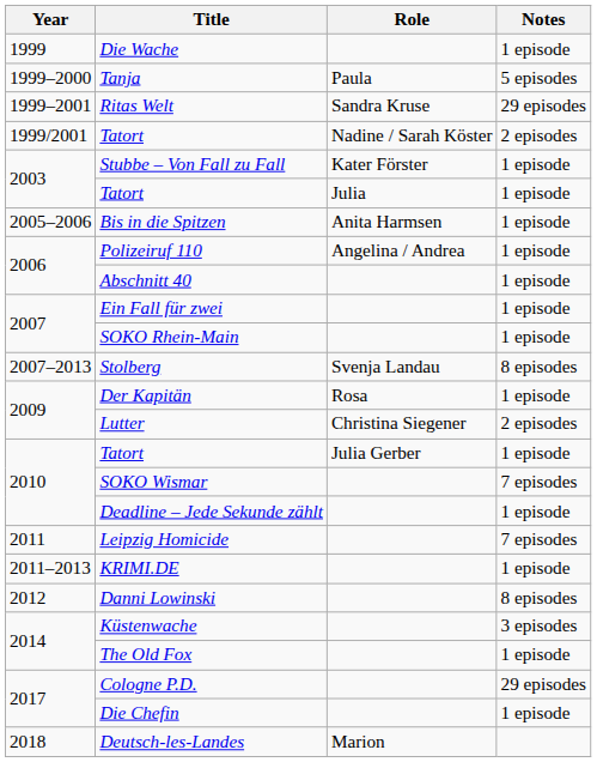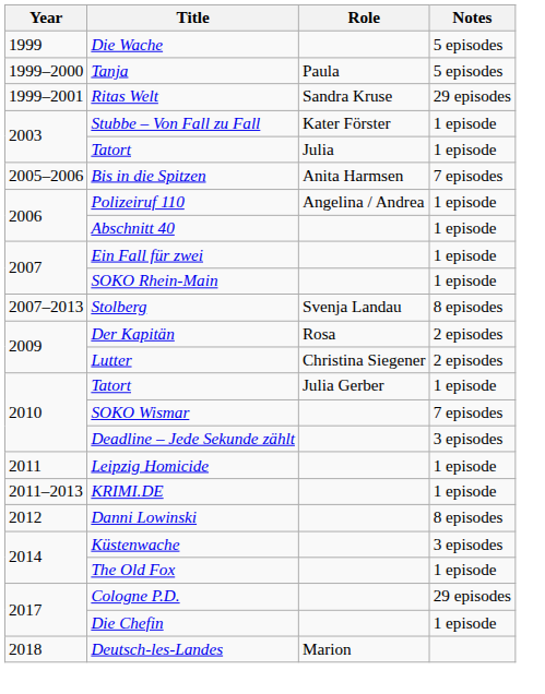Die Wache | Notes: 1 episode -> 5 episodes
- row: 1999/2001 | Tatort | Nadine / Sarah Köster | 2 episodes
Bis in die Spitzen | Notes: 1 episode -> 7 episodes
Der Kapitän | Notes: 1 episode -> 2 episodes
Deadline – Jede Sekunde zählt | Notes: 1 episode -> 3 episodes
Leipzig Homicide | Notes: 7 episodes -> 1 episode
